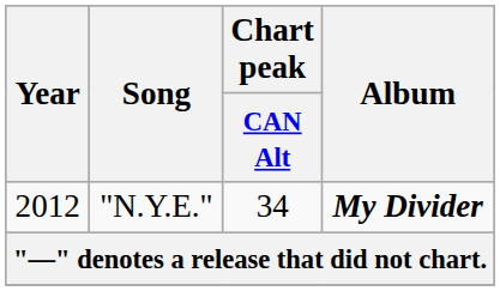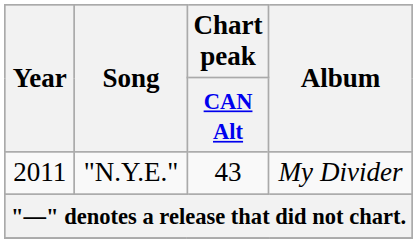"N.Y.E." | Year: 2012 -> 2011
"N.Y.E." | Chart peak / CAN Alt: 34 -> 43
"N.Y.E." | Album: bold -> normal
